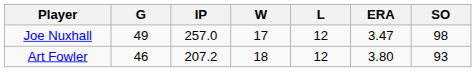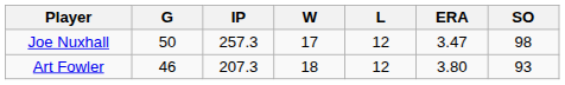Joe Nuxhall | G: 49 -> 50
Joe Nuxhall | IP: 257.0 -> 257.3
Art Fowler | IP: 207.2 -> 207.3
